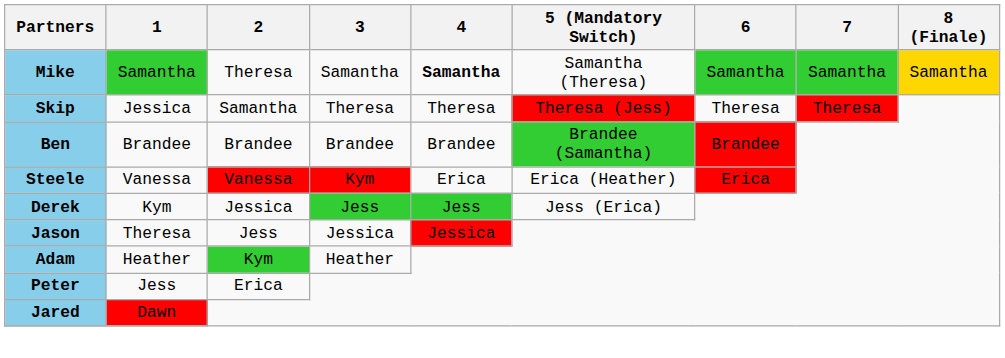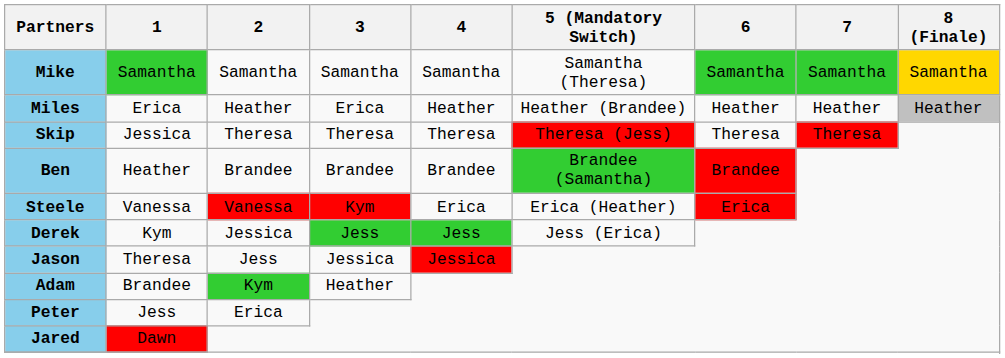Mike | 2: Theresa -> Samantha
Mike | 4: bold -> normal
+ row: Miles | Erica | Heather | Erica | Heather | Heather (Brandee) | Heather | Heather | Heather
Skip | 2: Samantha -> Theresa
Ben | 1: Brandee -> Heather
Adam | 1: Heather -> Brandee
